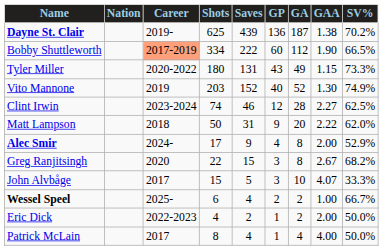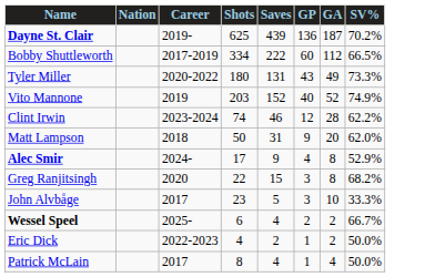- column: GAA | 1.38 | 1.90 | 1.15 | 1.30 | 2.27 | 2.22 | 2.00 | 2.67 | 4.07 | 1.00 | 2.00 | 4.00
Bobby Shuttleworth | Career: lightsalmon background -> no background
Clint Irwin | SV%: 62.5% -> 62.2%
John Alvbåge | Shots: 15 -> 23
